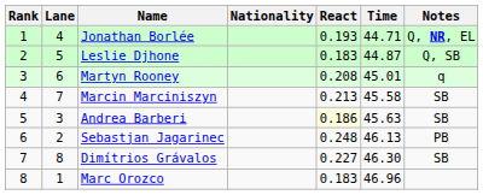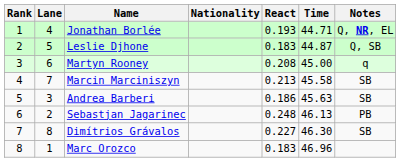Martyn Rooney | Time: 45.01 -> 45.00
Andrea Barberi | React: lightyellow background -> no background
